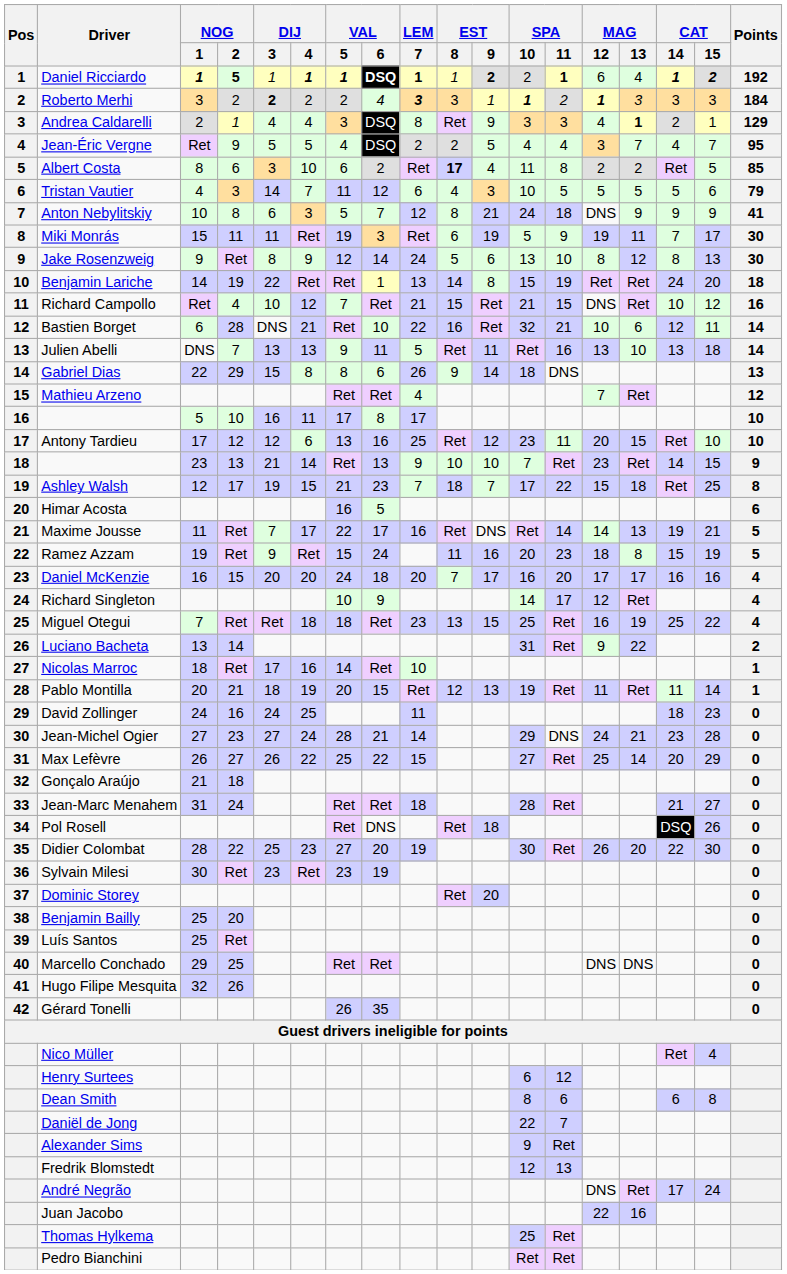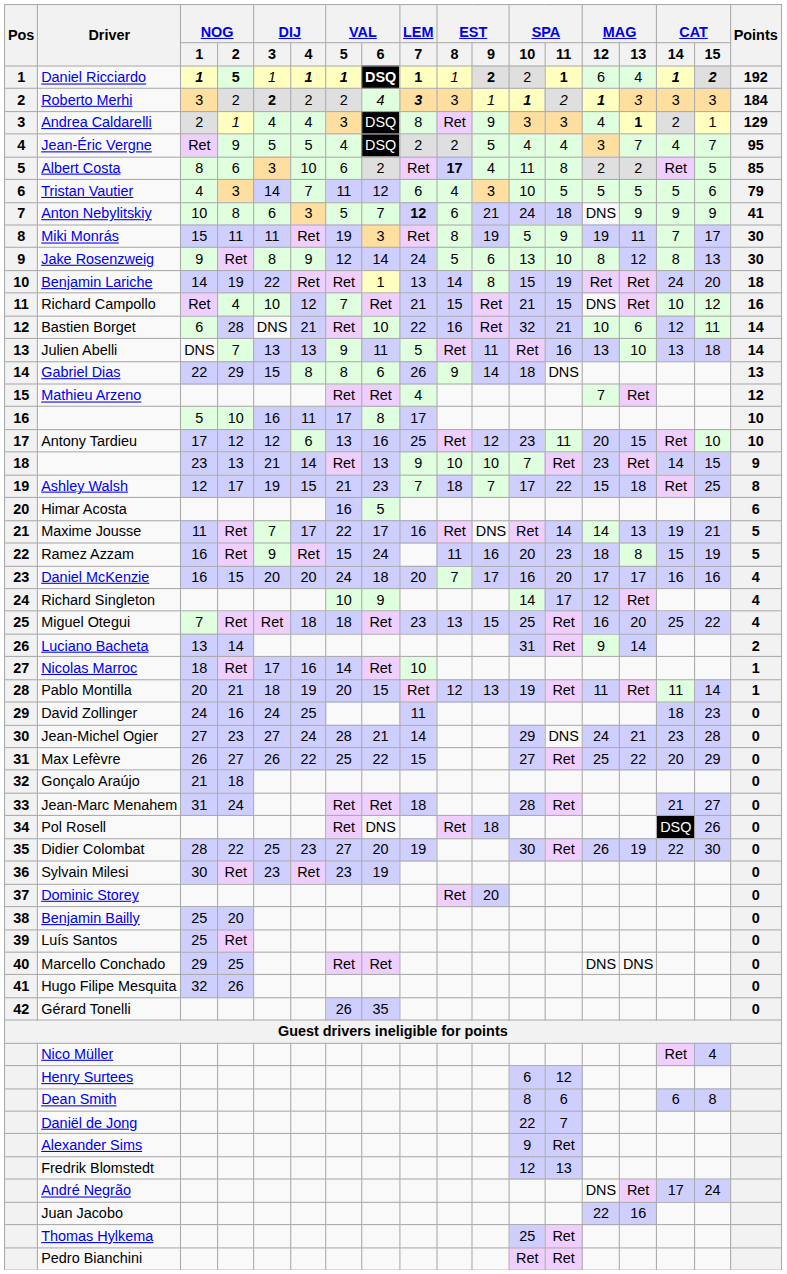Anton Nebylitskiy | LEM / 7: normal -> bold
Anton Nebylitskiy | EST / 8: 8 -> 6
Miki Monrás | EST / 8: 6 -> 8
Ramez Azzam | NOG / 1: 19 -> 16
Miguel Otegui | MAG / 13: 19 -> 20
Luciano Bacheta | MAG / 13: 22 -> 14
Max Lefèvre | MAG / 13: 14 -> 22
Didier Colombat | MAG / 13: 20 -> 19
